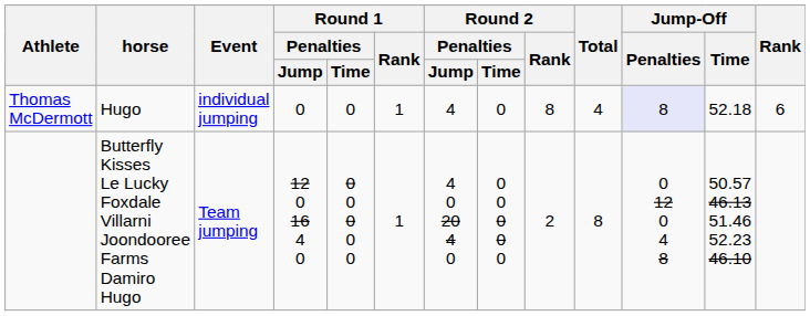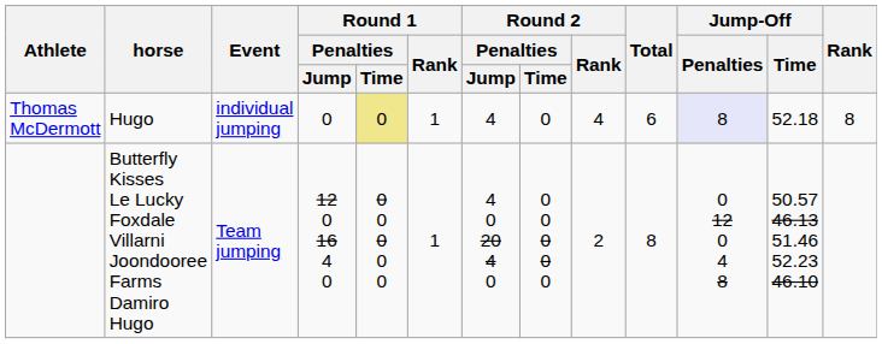Thomas McDermott | Round 1 / Penalties / Time: no background -> khaki background
Thomas McDermott | Round 2 / Rank: 8 -> 4
Thomas McDermott | Total: 4 -> 6
Thomas McDermott | Rank: 6 -> 8
